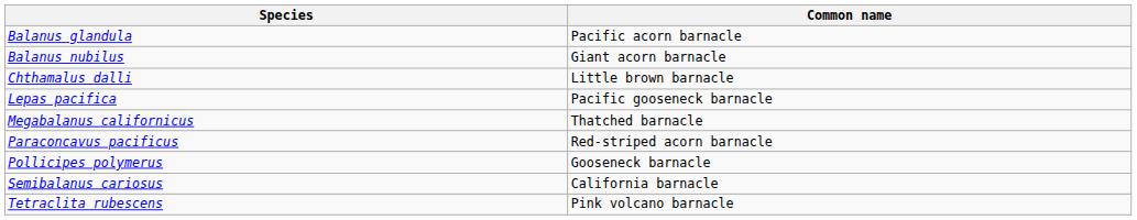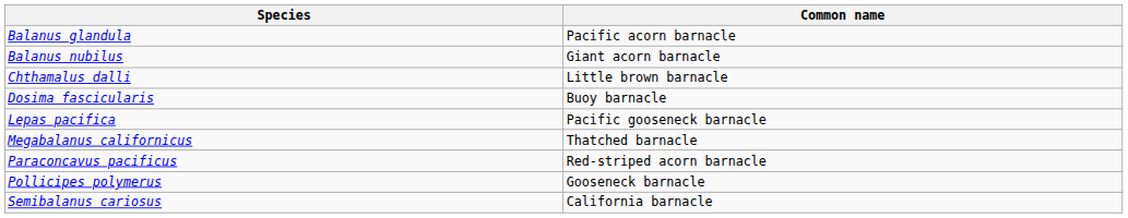+ row: Dosima fascicularis | Buoy barnacle
- row: Tetraclita rubescens | Pink volcano barnacle
